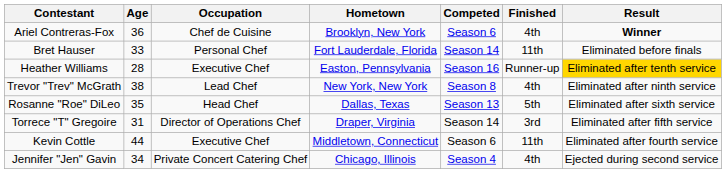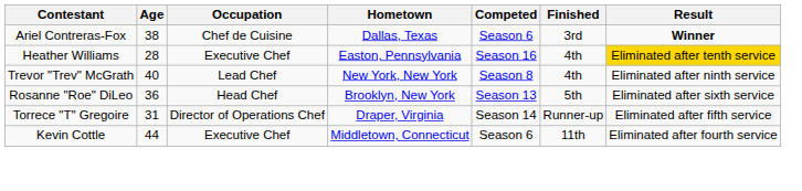Ariel Contreras-Fox | Age: 36 -> 38
Ariel Contreras-Fox | Hometown: Brooklyn, New York -> Dallas, Texas
Ariel Contreras-Fox | Finished: 4th -> 3rd
- row: Bret Hauser | 33 | Personal Chef | Fort Lauderdale, Florida | Season 14 | 11th | Eliminated before finals
Heather Williams | Finished: Runner-up -> 4th
Trevor "Trev" McGrath | Age: 38 -> 40
Rosanne "Roe" DiLeo | Age: 35 -> 36
Rosanne "Roe" DiLeo | Hometown: Dallas, Texas -> Brooklyn, New York
Torrece "T" Gregoire | Finished: 3rd -> Runner-up
- row: Jennifer "Jen" Gavin | 34 | Private Concert Catering Chef | Chicago, Illinois | Season 4 | 4th | Ejected during second service
